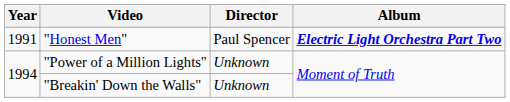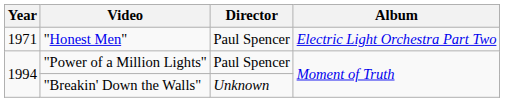"Honest Men" | Year: 1991 -> 1971
"Honest Men" | Album: bold -> normal
"Power of a Million Lights" | Director: Unknown -> Paul Spencer
